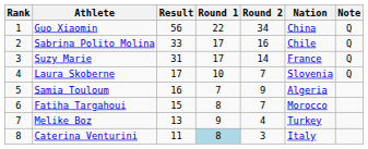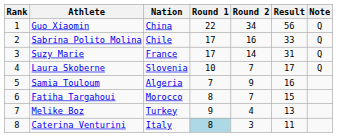columns swapped: Nation <-> Result
